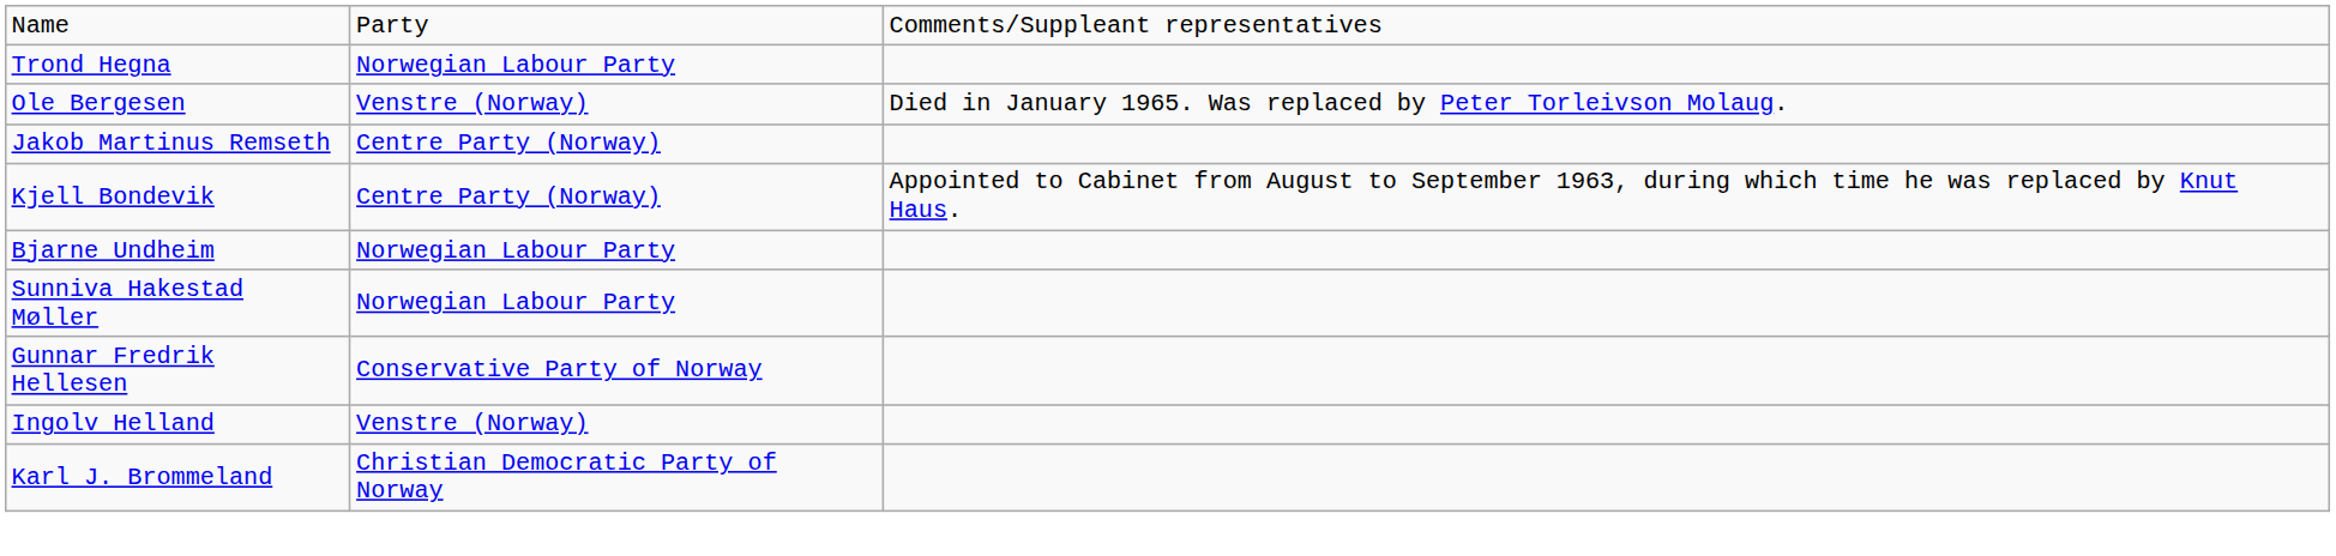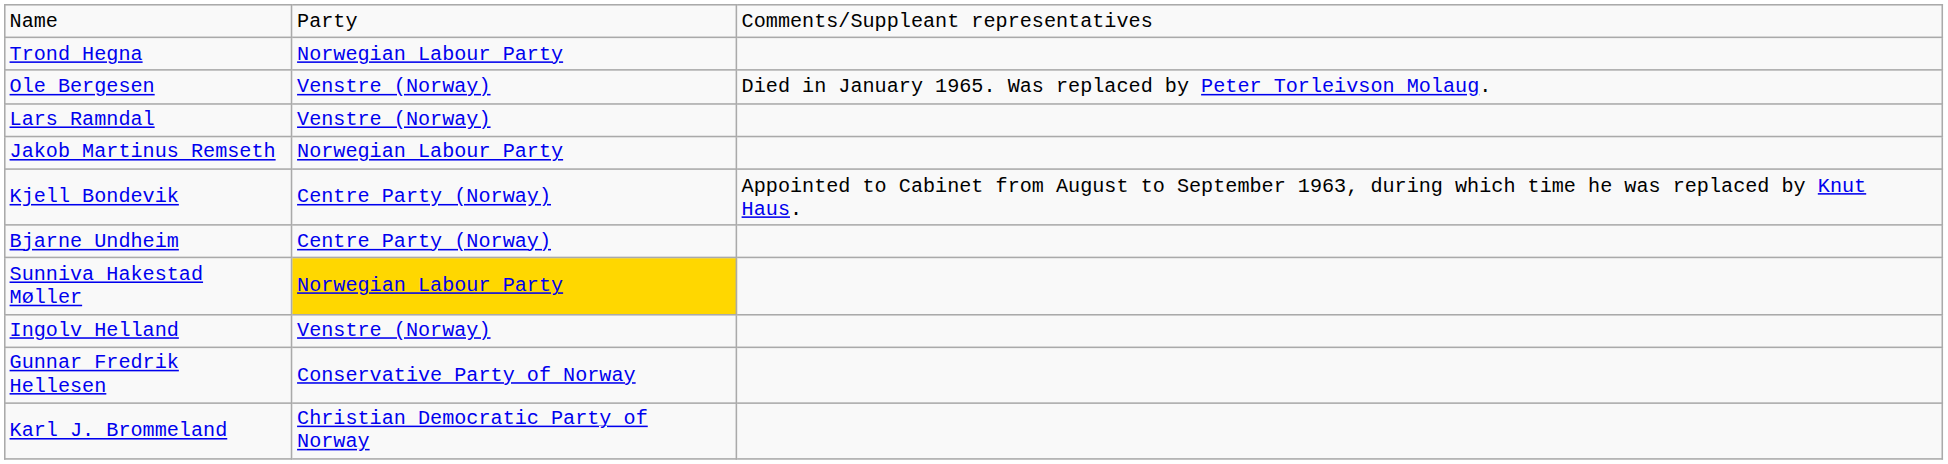+ row: Lars Ramndal | Venstre (Norway)
Jakob Martinus Remseth | column 2: Centre Party (Norway) -> Norwegian Labour Party
Bjarne Undheim | column 2: Norwegian Labour Party -> Centre Party (Norway)
Sunniva Hakestad Møller | column 2: no background -> gold background
rows swapped: Gunnar Fredrik Hellesen <-> Ingolv Helland
